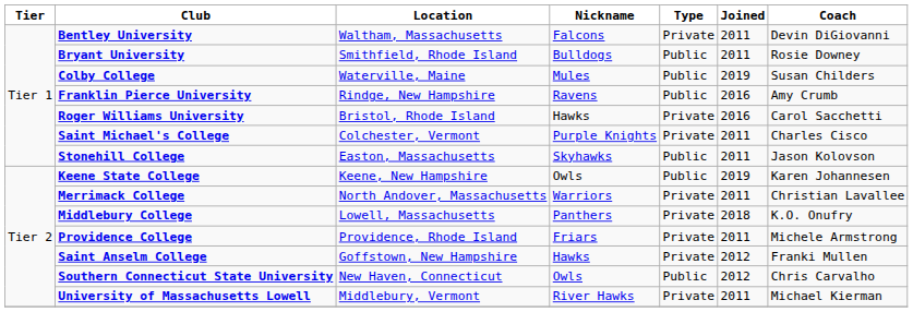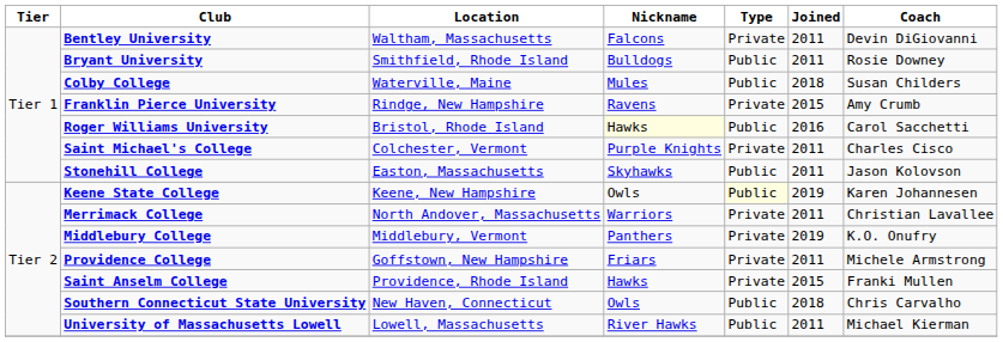Colby College | Joined: 2019 -> 2018
Franklin Pierce University | Type: Public -> Private
Franklin Pierce University | Joined: 2016 -> 2015
Roger Williams University | Nickname: no background -> lightyellow background
Roger Williams University | Type: Private -> Public
Keene State College | Type: no background -> lightyellow background
Middlebury College | Location: Lowell, Massachusetts -> Middlebury, Vermont
Middlebury College | Joined: 2018 -> 2019
Providence College | Location: Providence, Rhode Island -> Goffstown, New Hampshire
Saint Anselm College | Location: Goffstown, New Hampshire -> Providence, Rhode Island
Saint Anselm College | Joined: 2012 -> 2015
Southern Connecticut State University | Joined: 2012 -> 2018
University of Massachusetts Lowell | Location: Middlebury, Vermont -> Lowell, Massachusetts
University of Massachusetts Lowell | Type: Private -> Public
